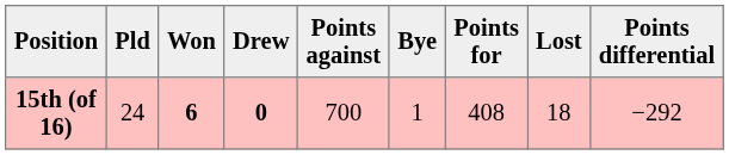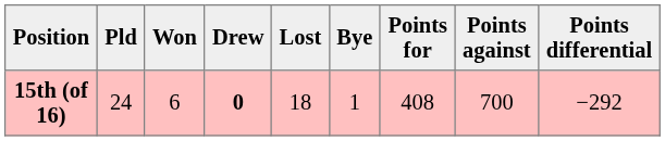columns swapped: Lost <-> Points against
15th (of 16) | Won: bold -> normal
